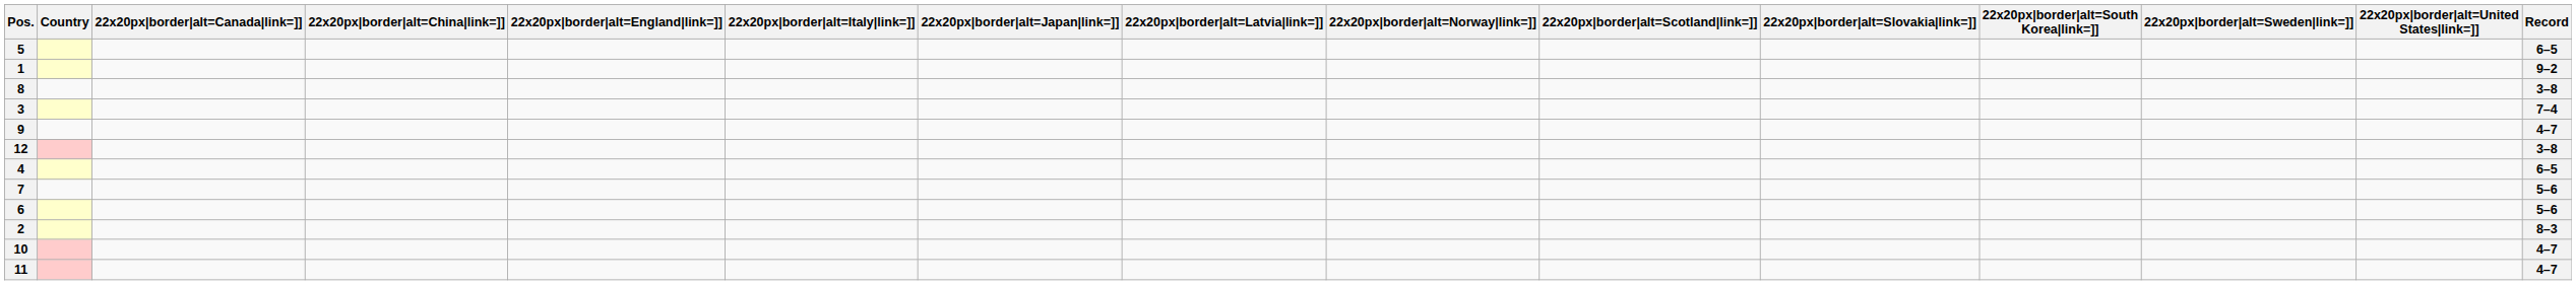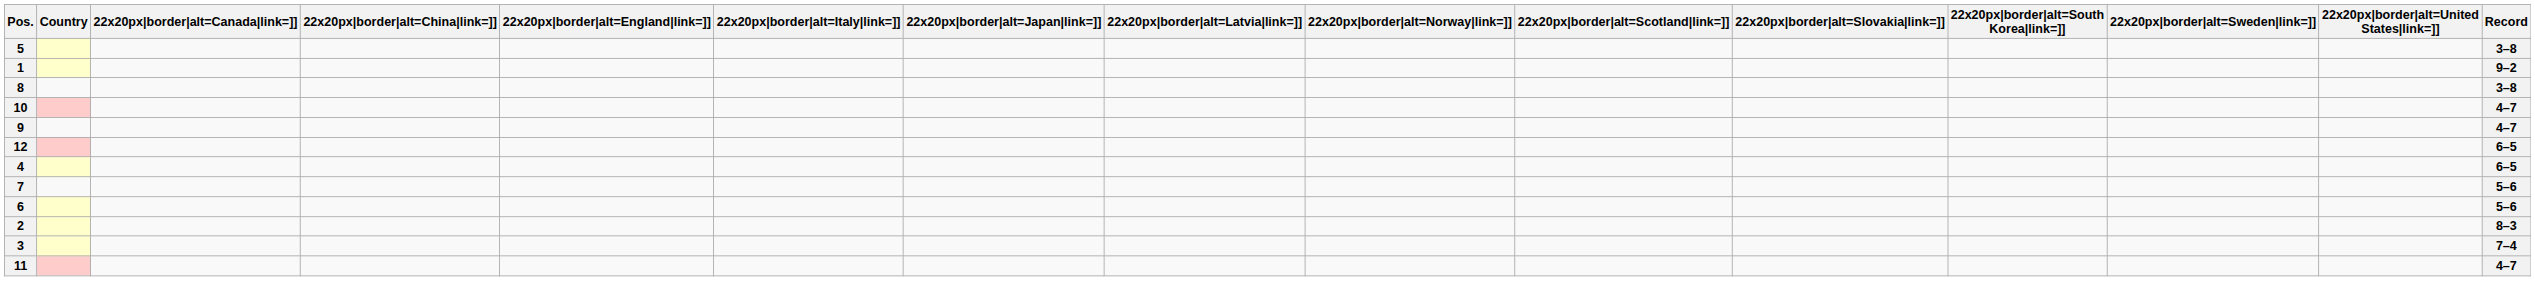5 | Record: 6–5 -> 3–8
rows swapped: 10 <-> 3
12 | Record: 3–8 -> 6–5
